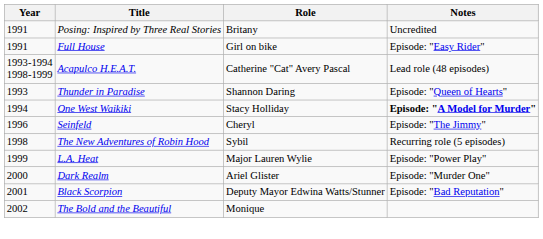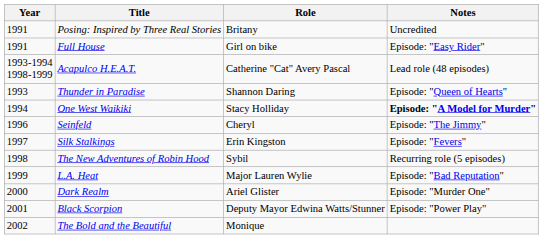+ row: 1997 | Silk Stalkings | Erin Kingston | Episode: "Fevers"
L.A. Heat | Notes: Episode: "Power Play" -> Episode: "Bad Reputation"
Black Scorpion | Notes: Episode: "Bad Reputation" -> Episode: "Power Play"
